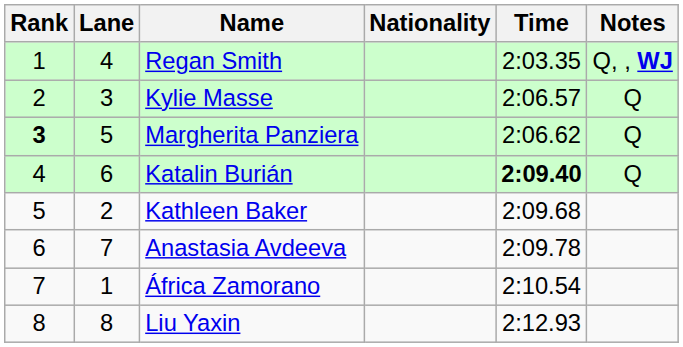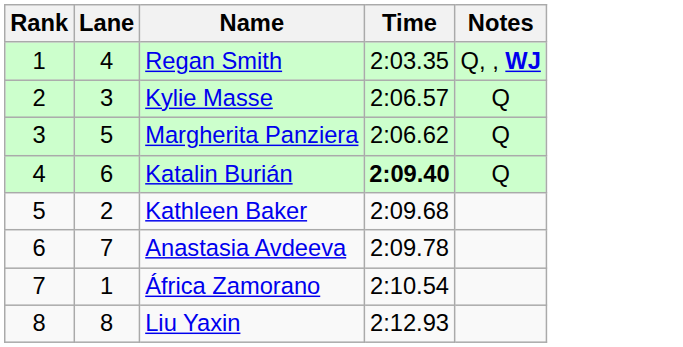- column: Nationality
Margherita Panziera | Rank: bold -> normal
